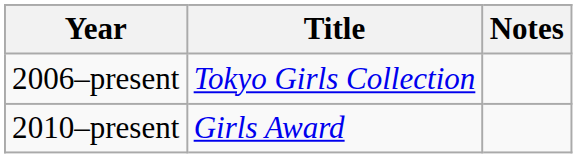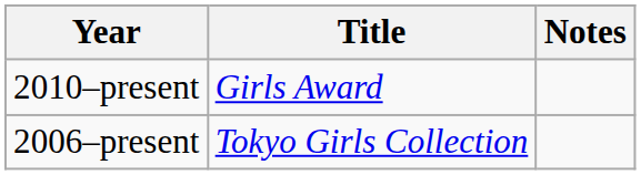rows swapped: 2006–present <-> 2010–present
